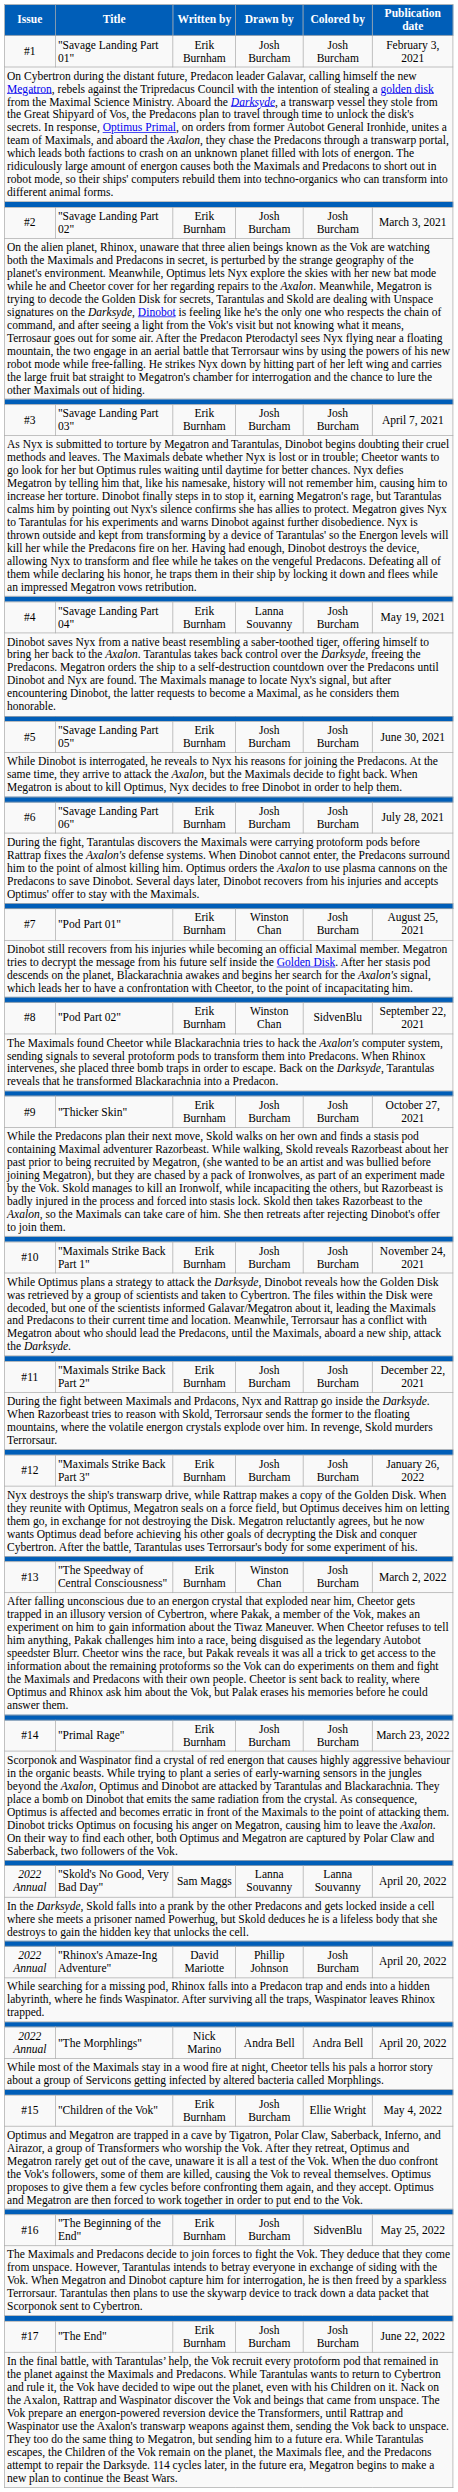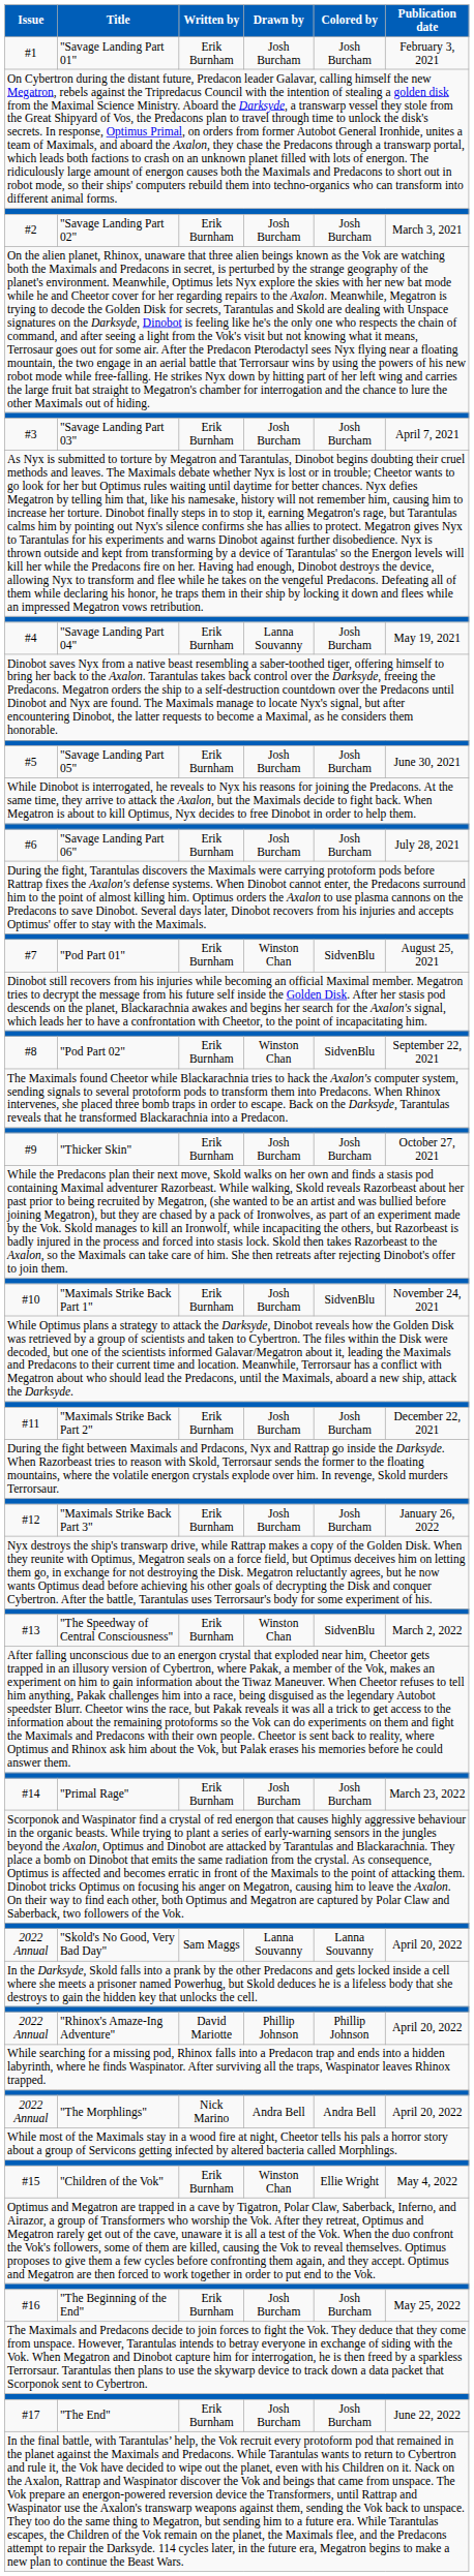"Pod Part 01" | Colored by: Josh Burcham -> SidvenBlu
"Maximals Strike Back Part 1" | Colored by: Josh Burcham -> SidvenBlu
"The Speedway of Central Consciousness" | Colored by: Josh Burcham -> SidvenBlu
"Rhinox's Amaze-Ing Adventure" | Colored by: Josh Burcham -> Phillip Johnson
"Children of the Vok" | Drawn by: Josh Burcham -> Winston Chan
"The Beginning of the End" | Colored by: SidvenBlu -> Josh Burcham
